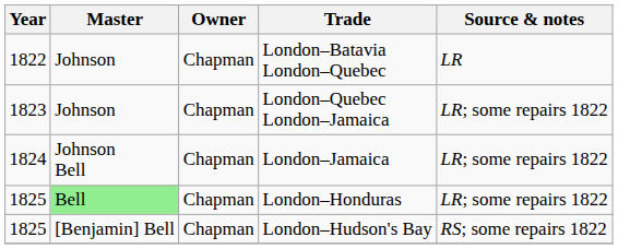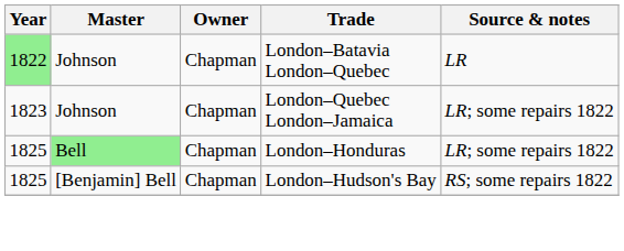London–Batavia London–Quebec | Year: no background -> lightgreen background
- row: 1824 | Johnson Bell | Chapman | London–Jamaica | LR; some repairs 1822
